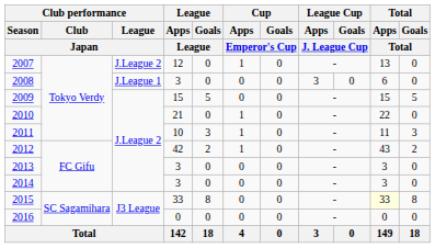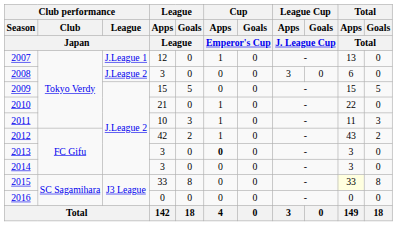2007 | Club performance / League / Japan: J.League 2 -> J.League 1
2008 | Club performance / League / Japan: J.League 1 -> J.League 2
2013 | Cup / Apps / Emperor's Cup: normal -> bold
